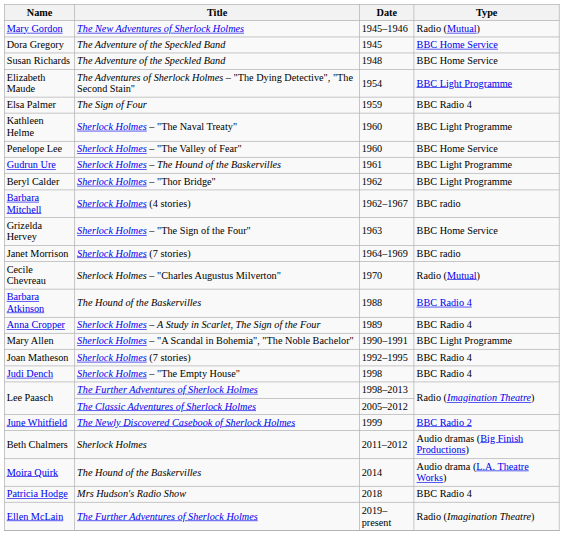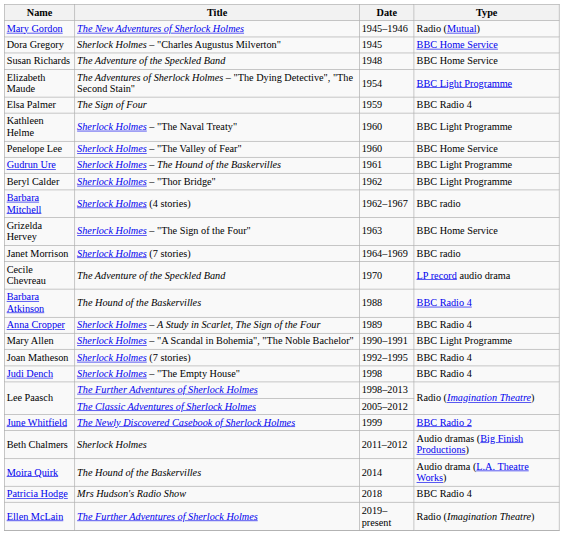Dora Gregory | Title: The Adventure of the Speckled Band -> Sherlock Holmes – "Charles Augustus Milverton"
Cecile Chevreau | Title: Sherlock Holmes – "Charles Augustus Milverton" -> The Adventure of the Speckled Band
Cecile Chevreau | Type: Radio (Mutual) -> LP record audio drama
